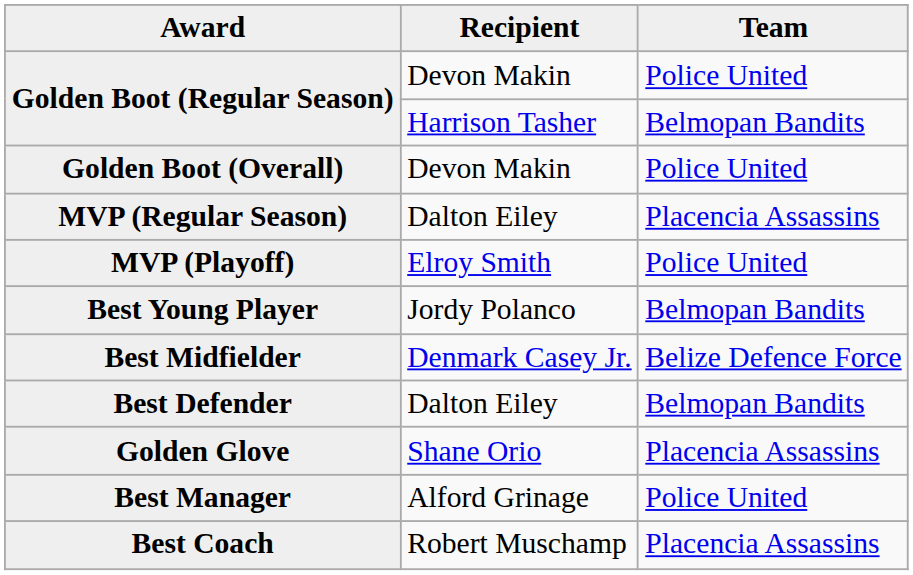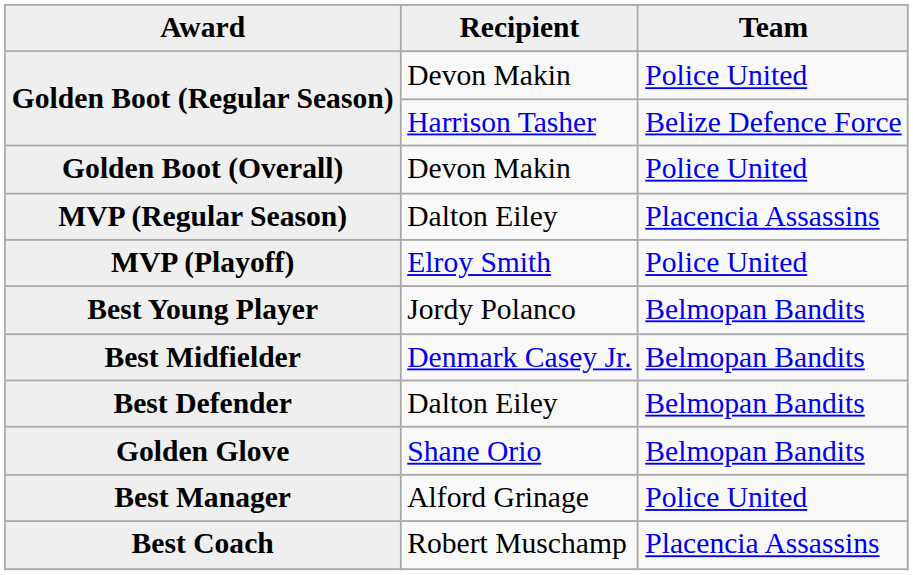Golden Boot (Regular Season) / Harrison Tasher | Team: Belmopan Bandits -> Belize Defence Force
Best Midfielder | Team: Belize Defence Force -> Belmopan Bandits
Golden Glove | Team: Placencia Assassins -> Belmopan Bandits
